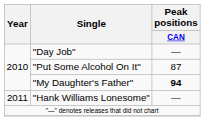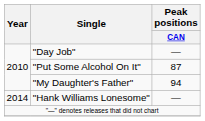"My Daughter's Father" | Peak positions / CAN: bold -> normal
"Hank Williams Lonesome" | Year: 2011 -> 2014
